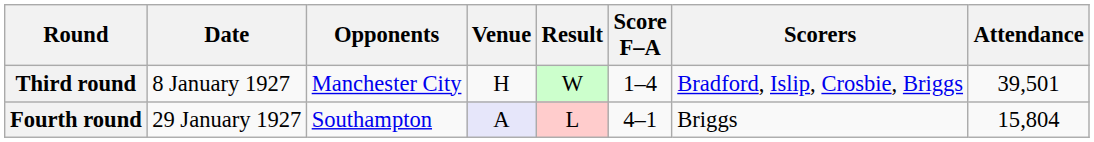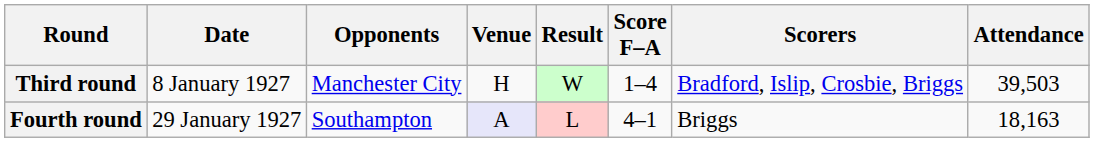Third round | Attendance: 39,501 -> 39,503
Fourth round | Attendance: 15,804 -> 18,163
